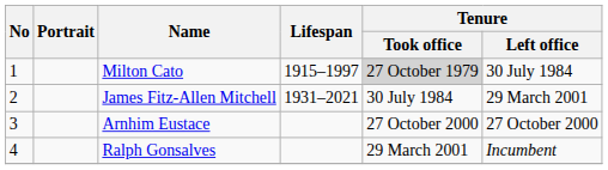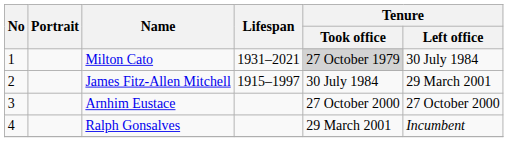Milton Cato | Lifespan: 1915–1997 -> 1931–2021
James Fitz-Allen Mitchell | Lifespan: 1931–2021 -> 1915–1997
